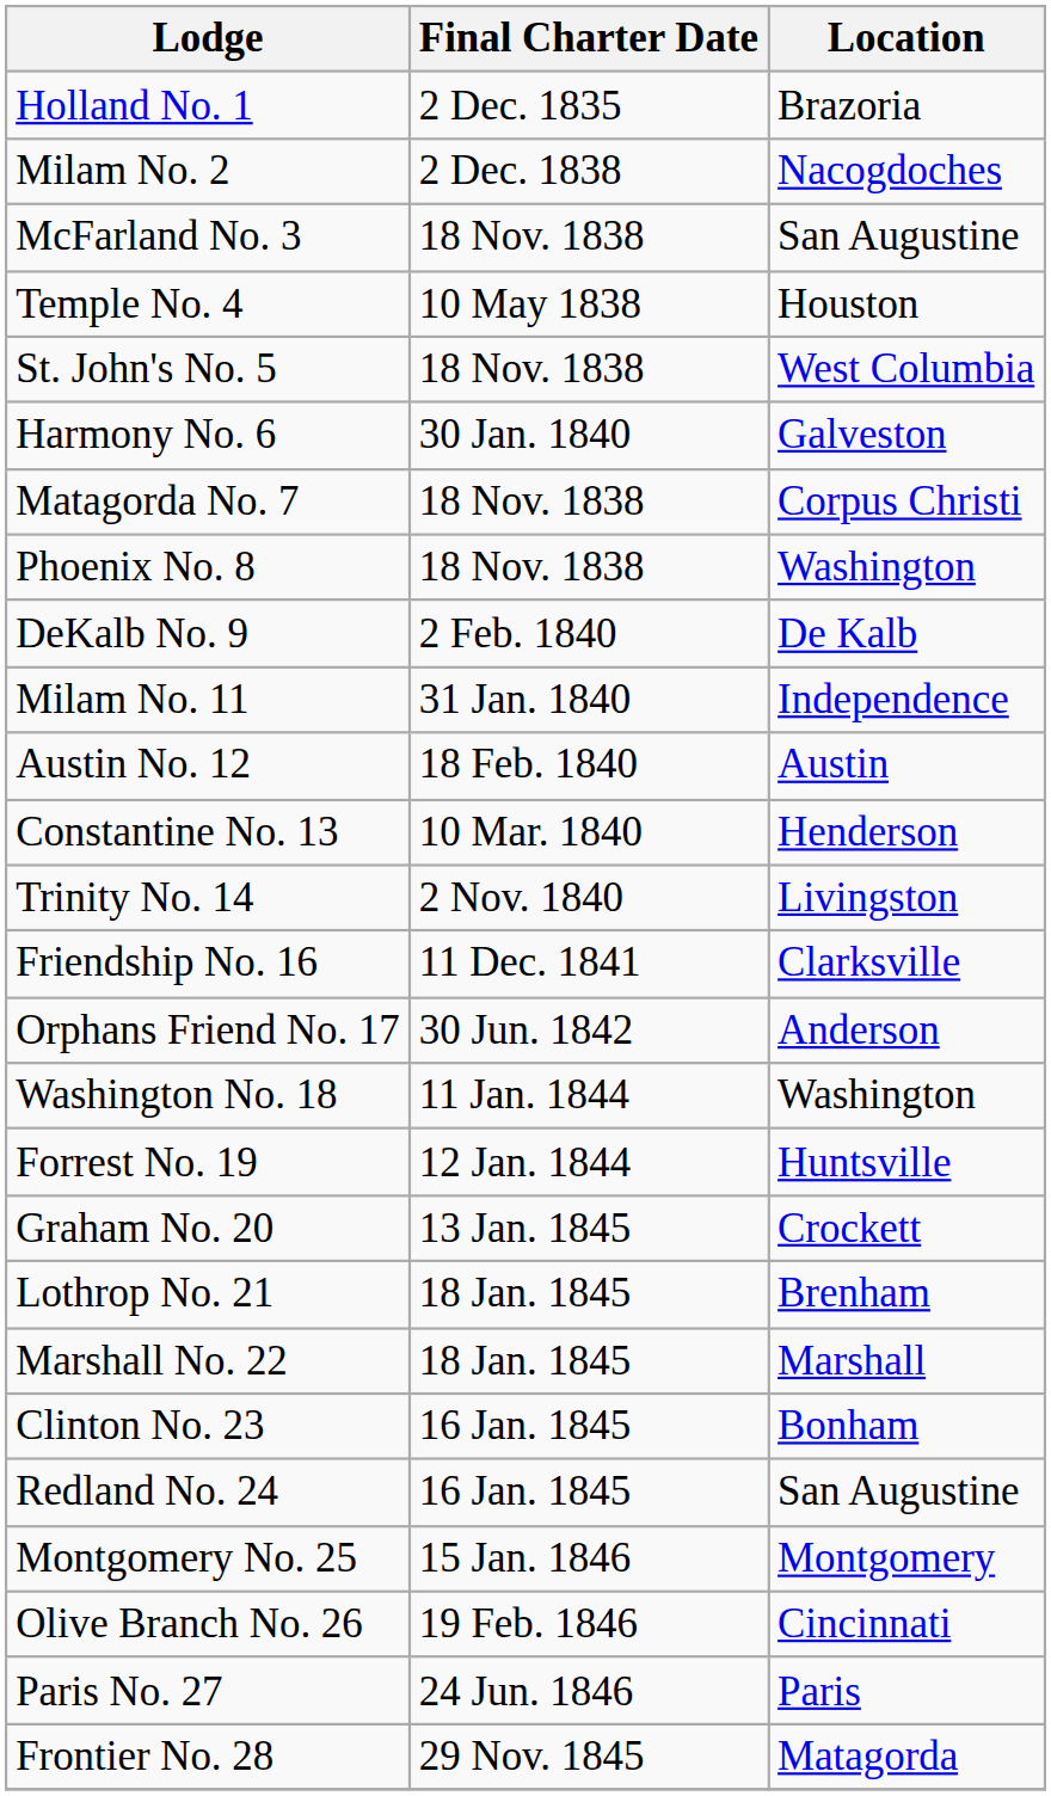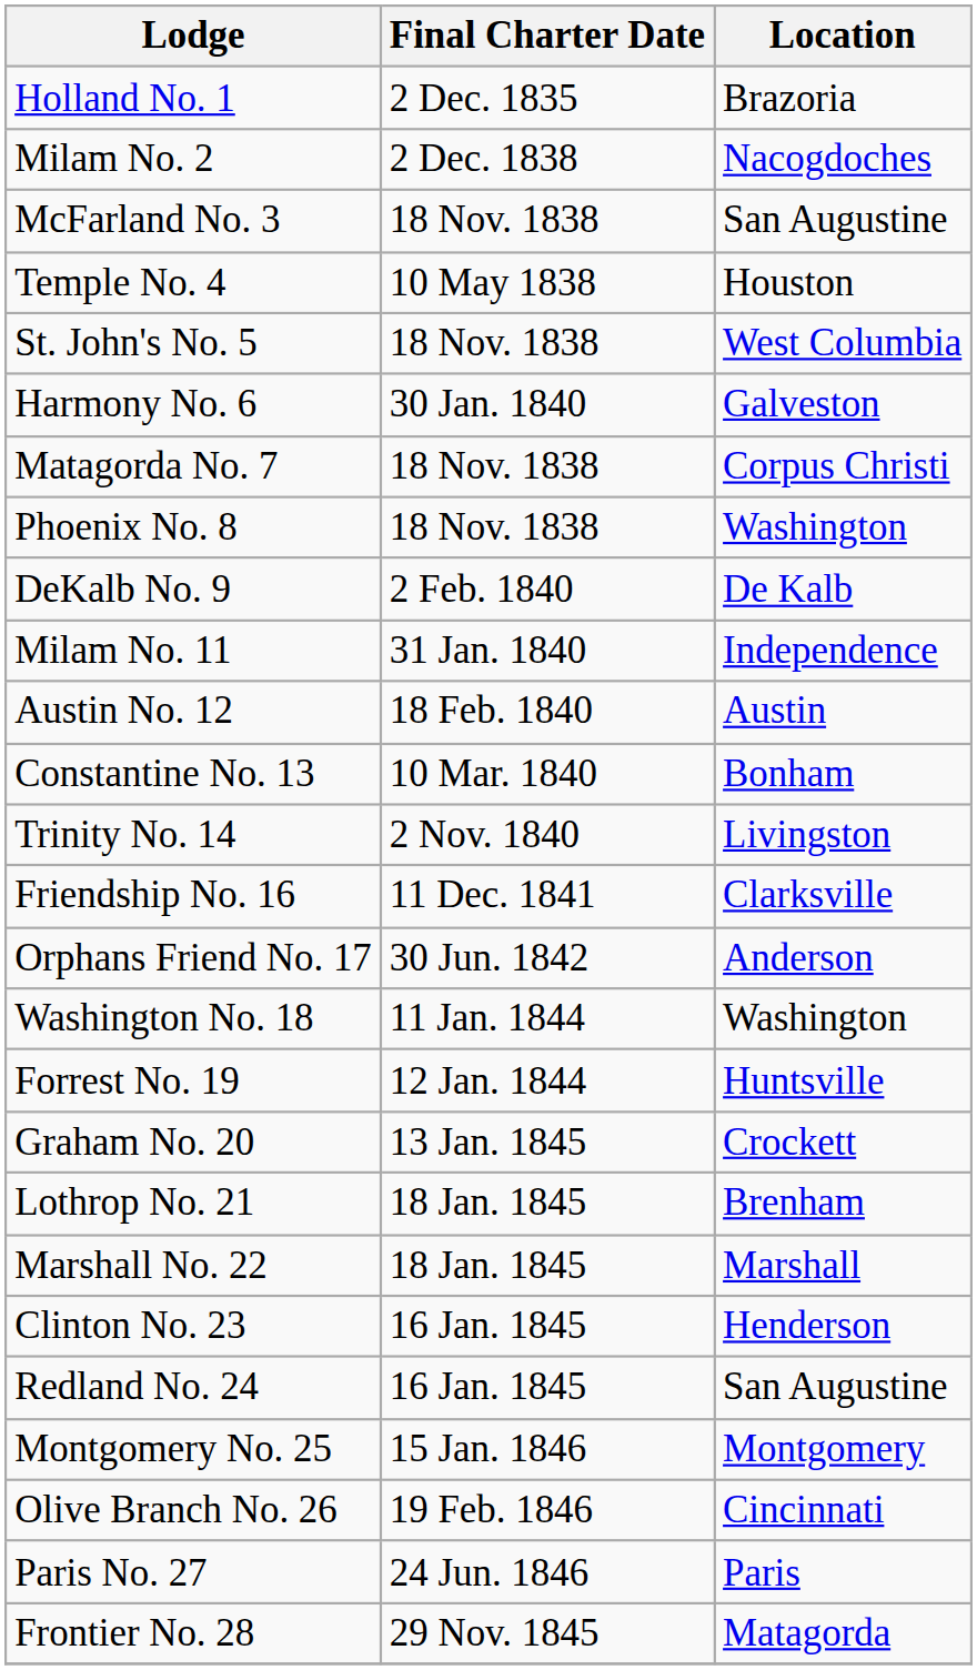Constantine No. 13 | Location: Henderson -> Bonham
Clinton No. 23 | Location: Bonham -> Henderson
